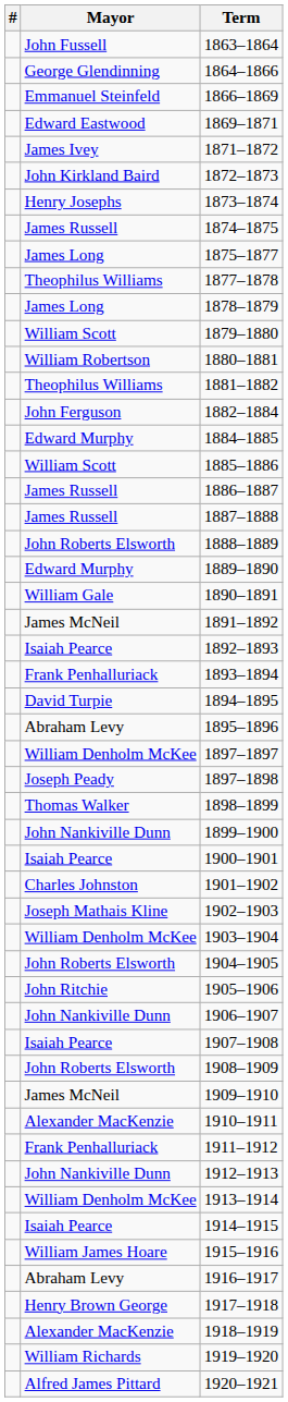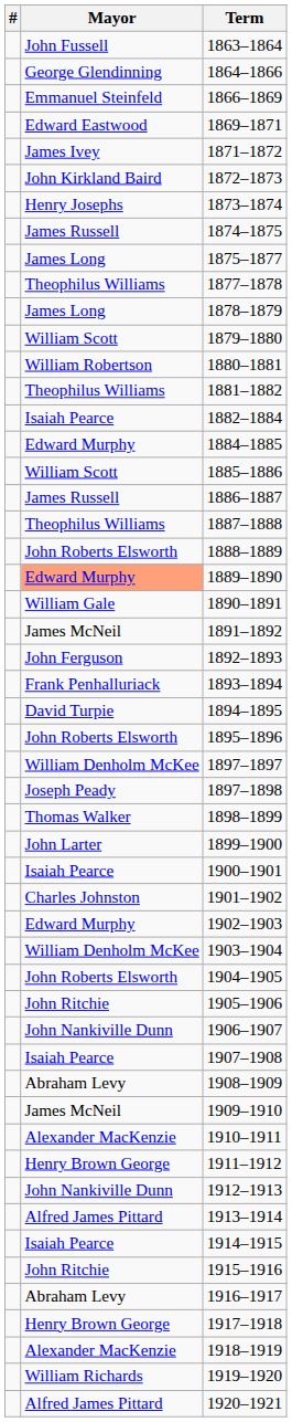1882–1884 | Mayor: John Ferguson -> Isaiah Pearce
1887–1888 | Mayor: James Russell -> Theophilus Williams
1889–1890 | Mayor: no background -> lightsalmon background
1892–1893 | Mayor: Isaiah Pearce -> John Ferguson
1895–1896 | Mayor: Abraham Levy -> John Roberts Elsworth
1899–1900 | Mayor: John Nankiville Dunn -> John Larter
1902–1903 | Mayor: Joseph Mathais Kline -> Edward Murphy
1908–1909 | Mayor: John Roberts Elsworth -> Abraham Levy
1911–1912 | Mayor: Frank Penhalluriack -> Henry Brown George
1913–1914 | Mayor: William Denholm McKee -> Alfred James Pittard
1915–1916 | Mayor: William James Hoare -> John Ritchie
